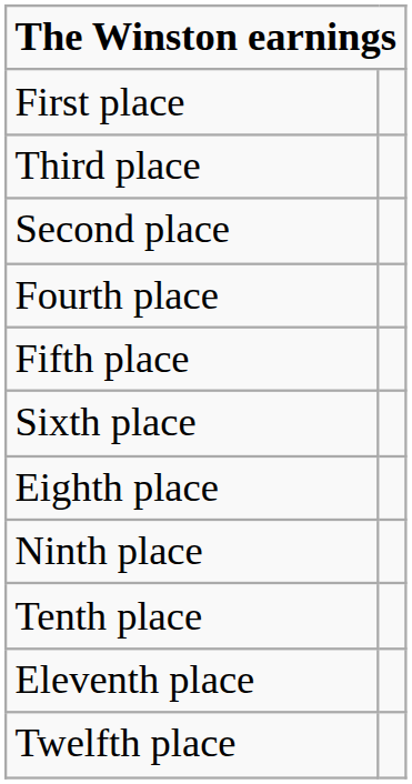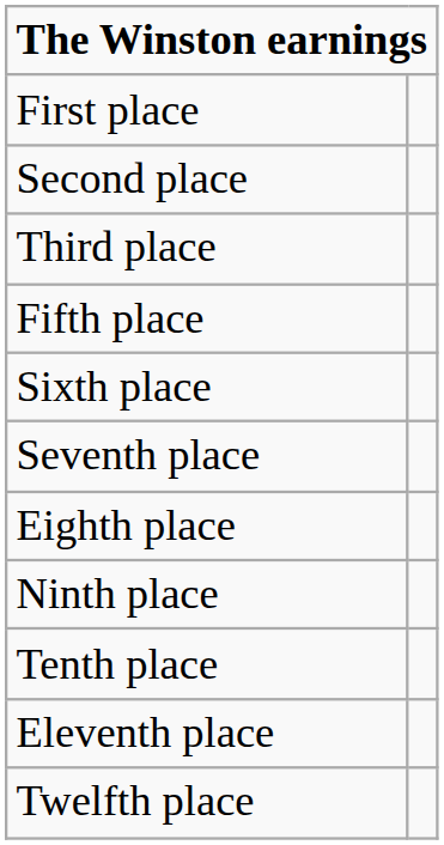rows swapped: Second place <-> Third place
- row: Fourth place
+ row: Seventh place
